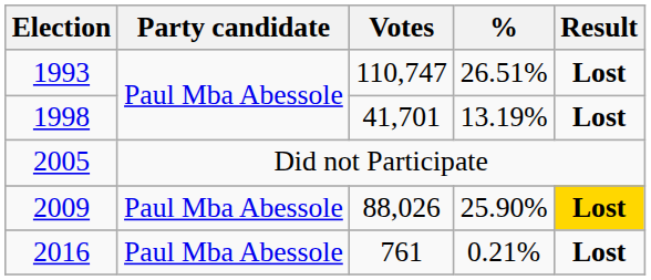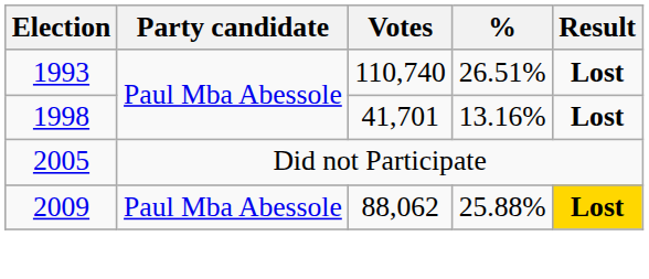1993 | Votes: 110,747 -> 110,740
1998 | %: 13.19% -> 13.16%
2009 | Votes: 88,026 -> 88,062
2009 | %: 25.90% -> 25.88%
- row: 2016 | Paul Mba Abessole | 761 | 0.21% | Lost
